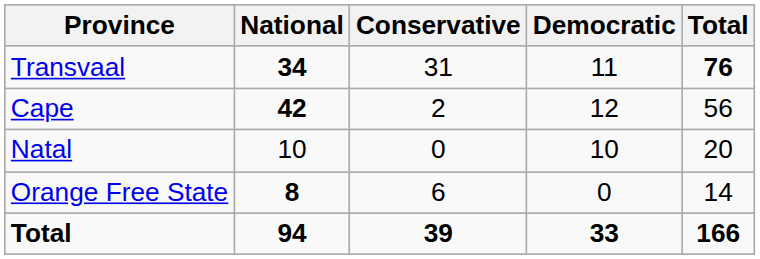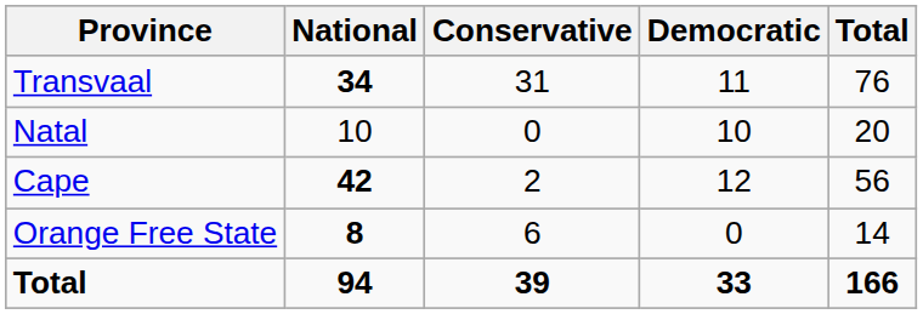Transvaal | Total: bold -> normal
rows swapped: Cape <-> Natal
